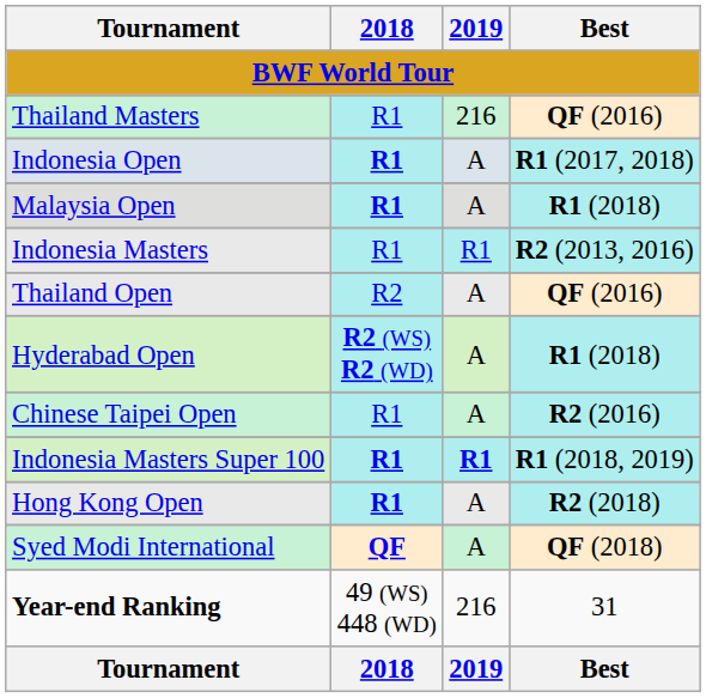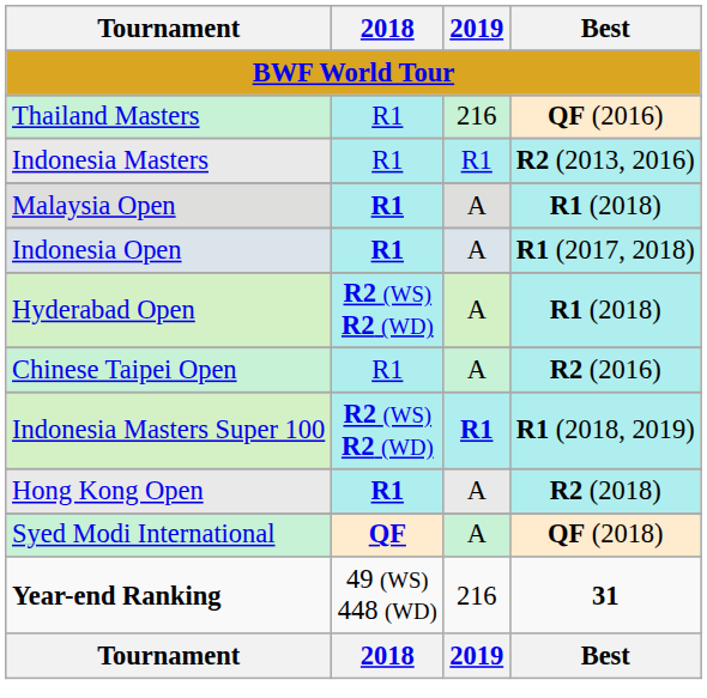rows swapped: Indonesia Masters <-> Indonesia Open
- row: Thailand Open | R2 | A | QF (2016)
Indonesia Masters Super 100 | 2018: R1 -> R2 (WS) R2 (WD)
Year-end Ranking | Best: normal -> bold
